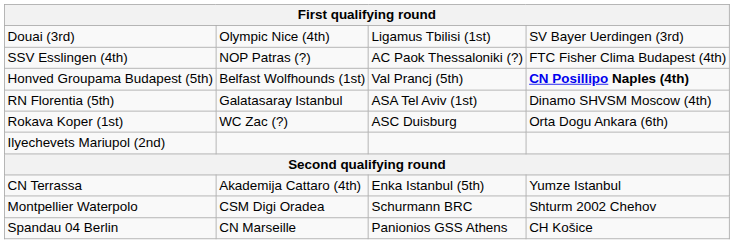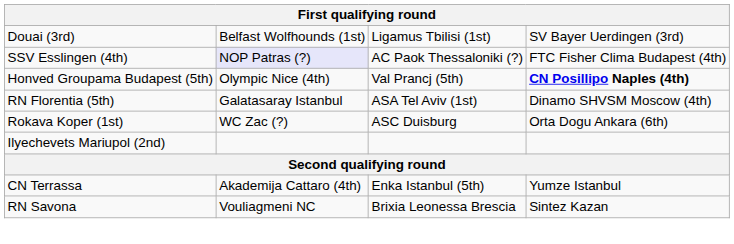Douai (3rd) | column 2: Olympic Nice (4th) -> Belfast Wolfhounds (1st)
SSV Esslingen (4th) | column 2: no background -> lavender background
Honved Groupama Budapest (5th) | column 2: Belfast Wolfhounds (1st) -> Olympic Nice (4th)
- row: Montpellier Waterpolo | CSM Digi Oradea | Schurmann BRC | Shturm 2002 Chehov
+ row: RN Savona | Vouliagmeni NC | Brixia Leonessa Brescia | Sintez Kazan
- row: Spandau 04 Berlin | CN Marseille | Panionios GSS Athens | CH Košice
